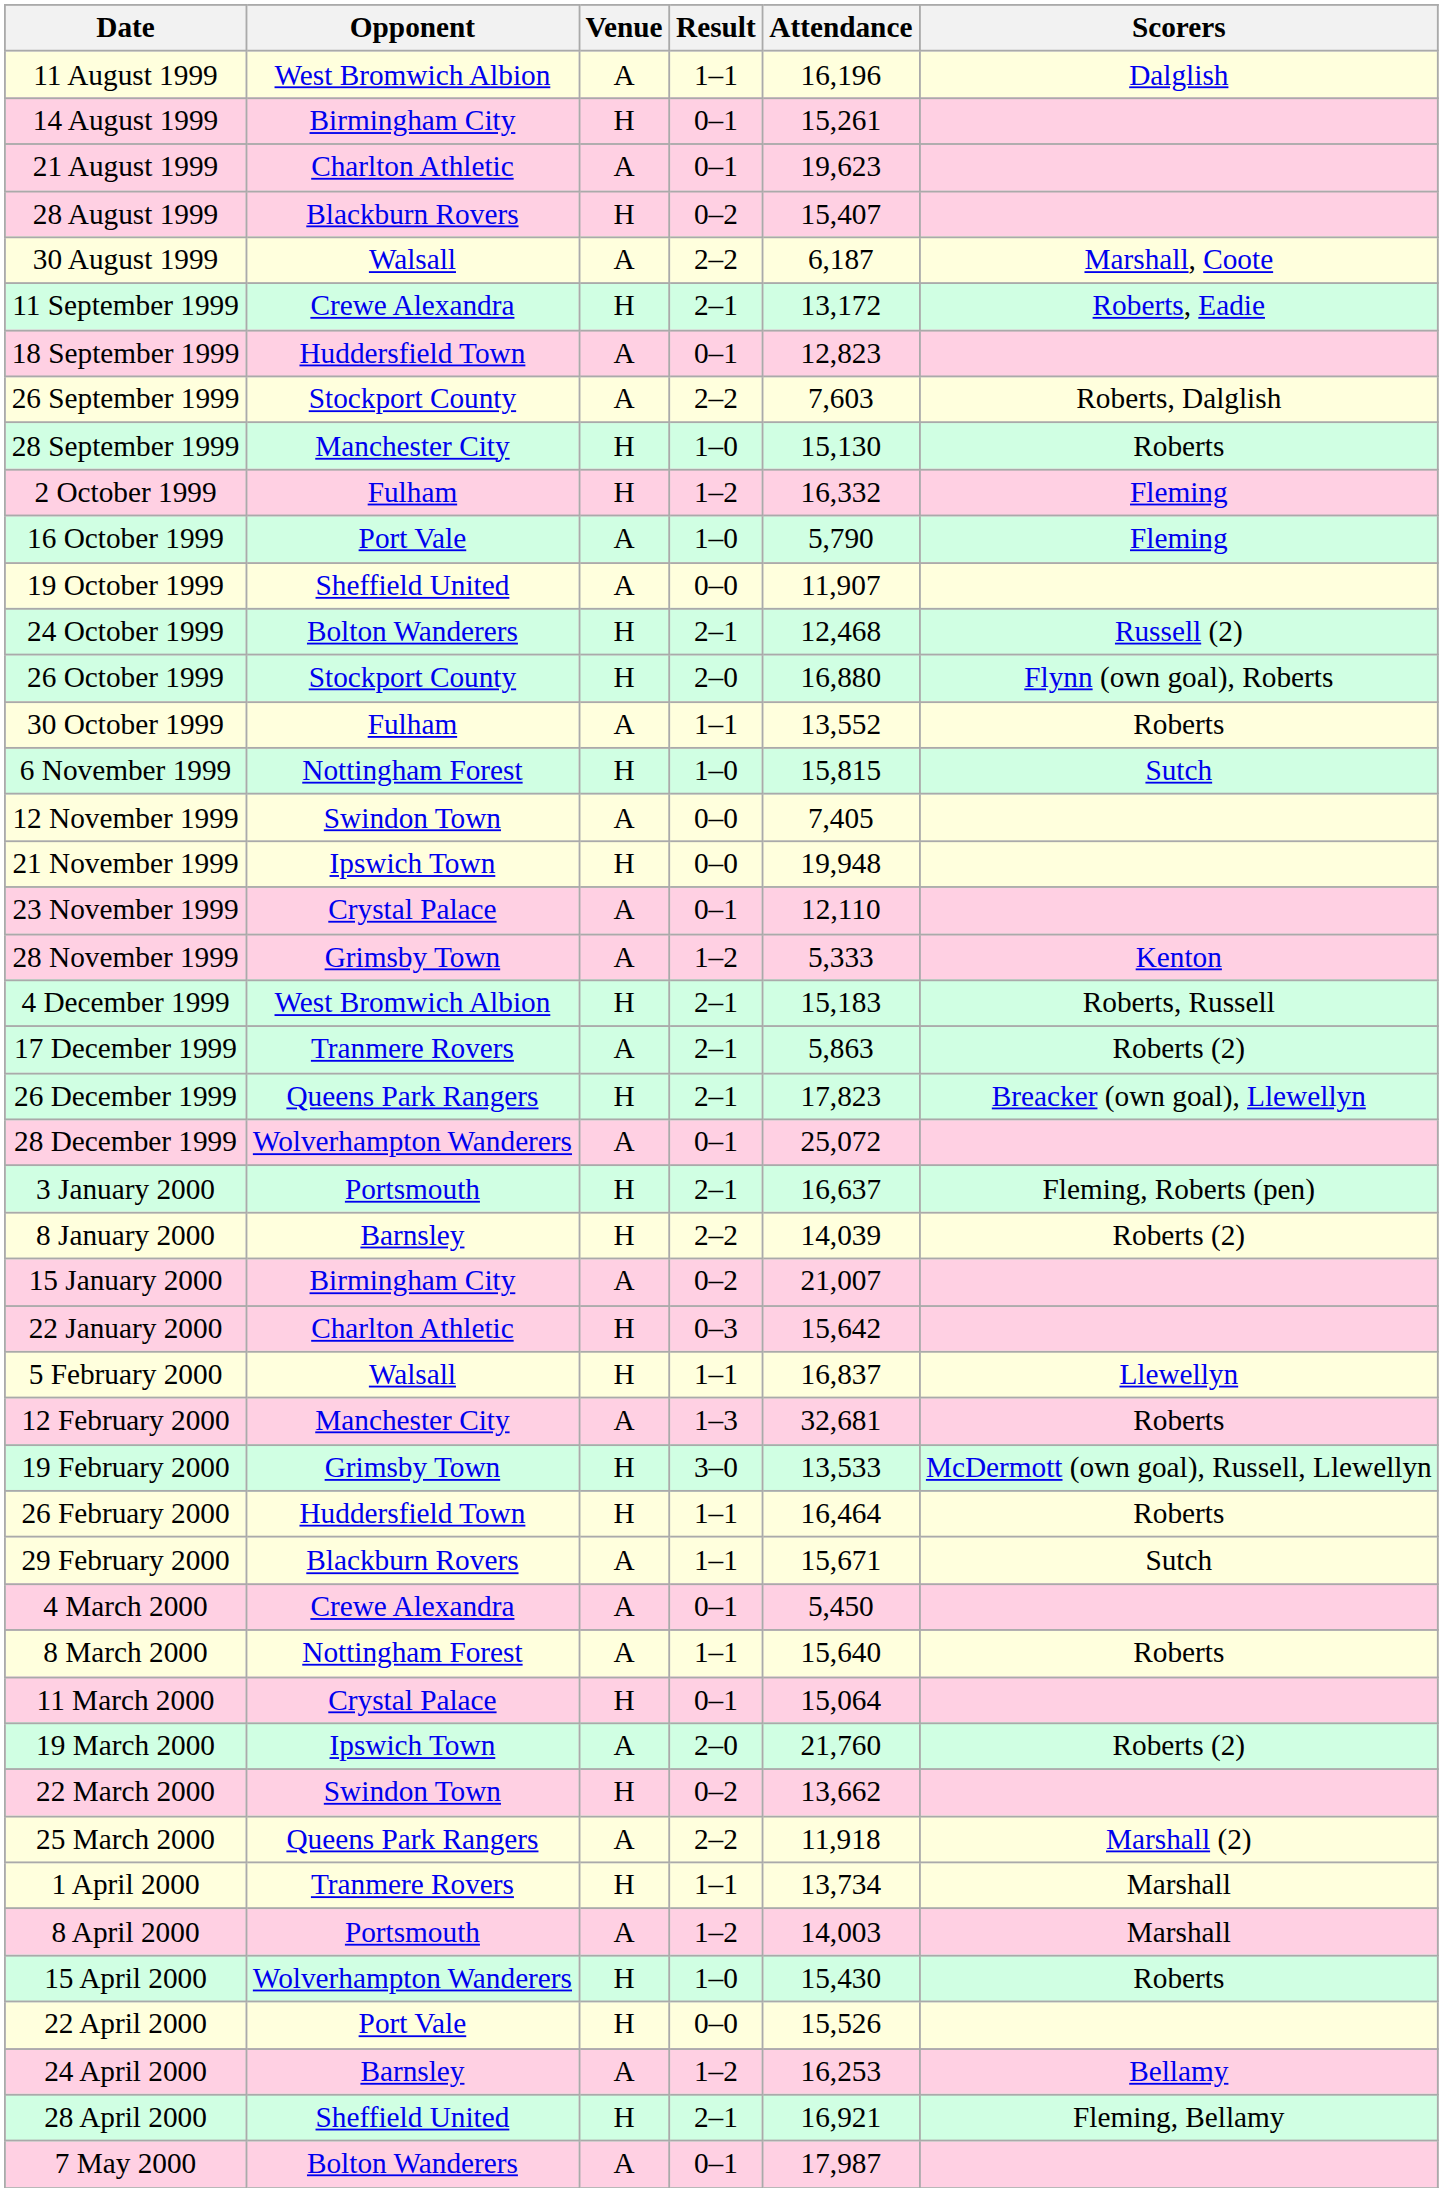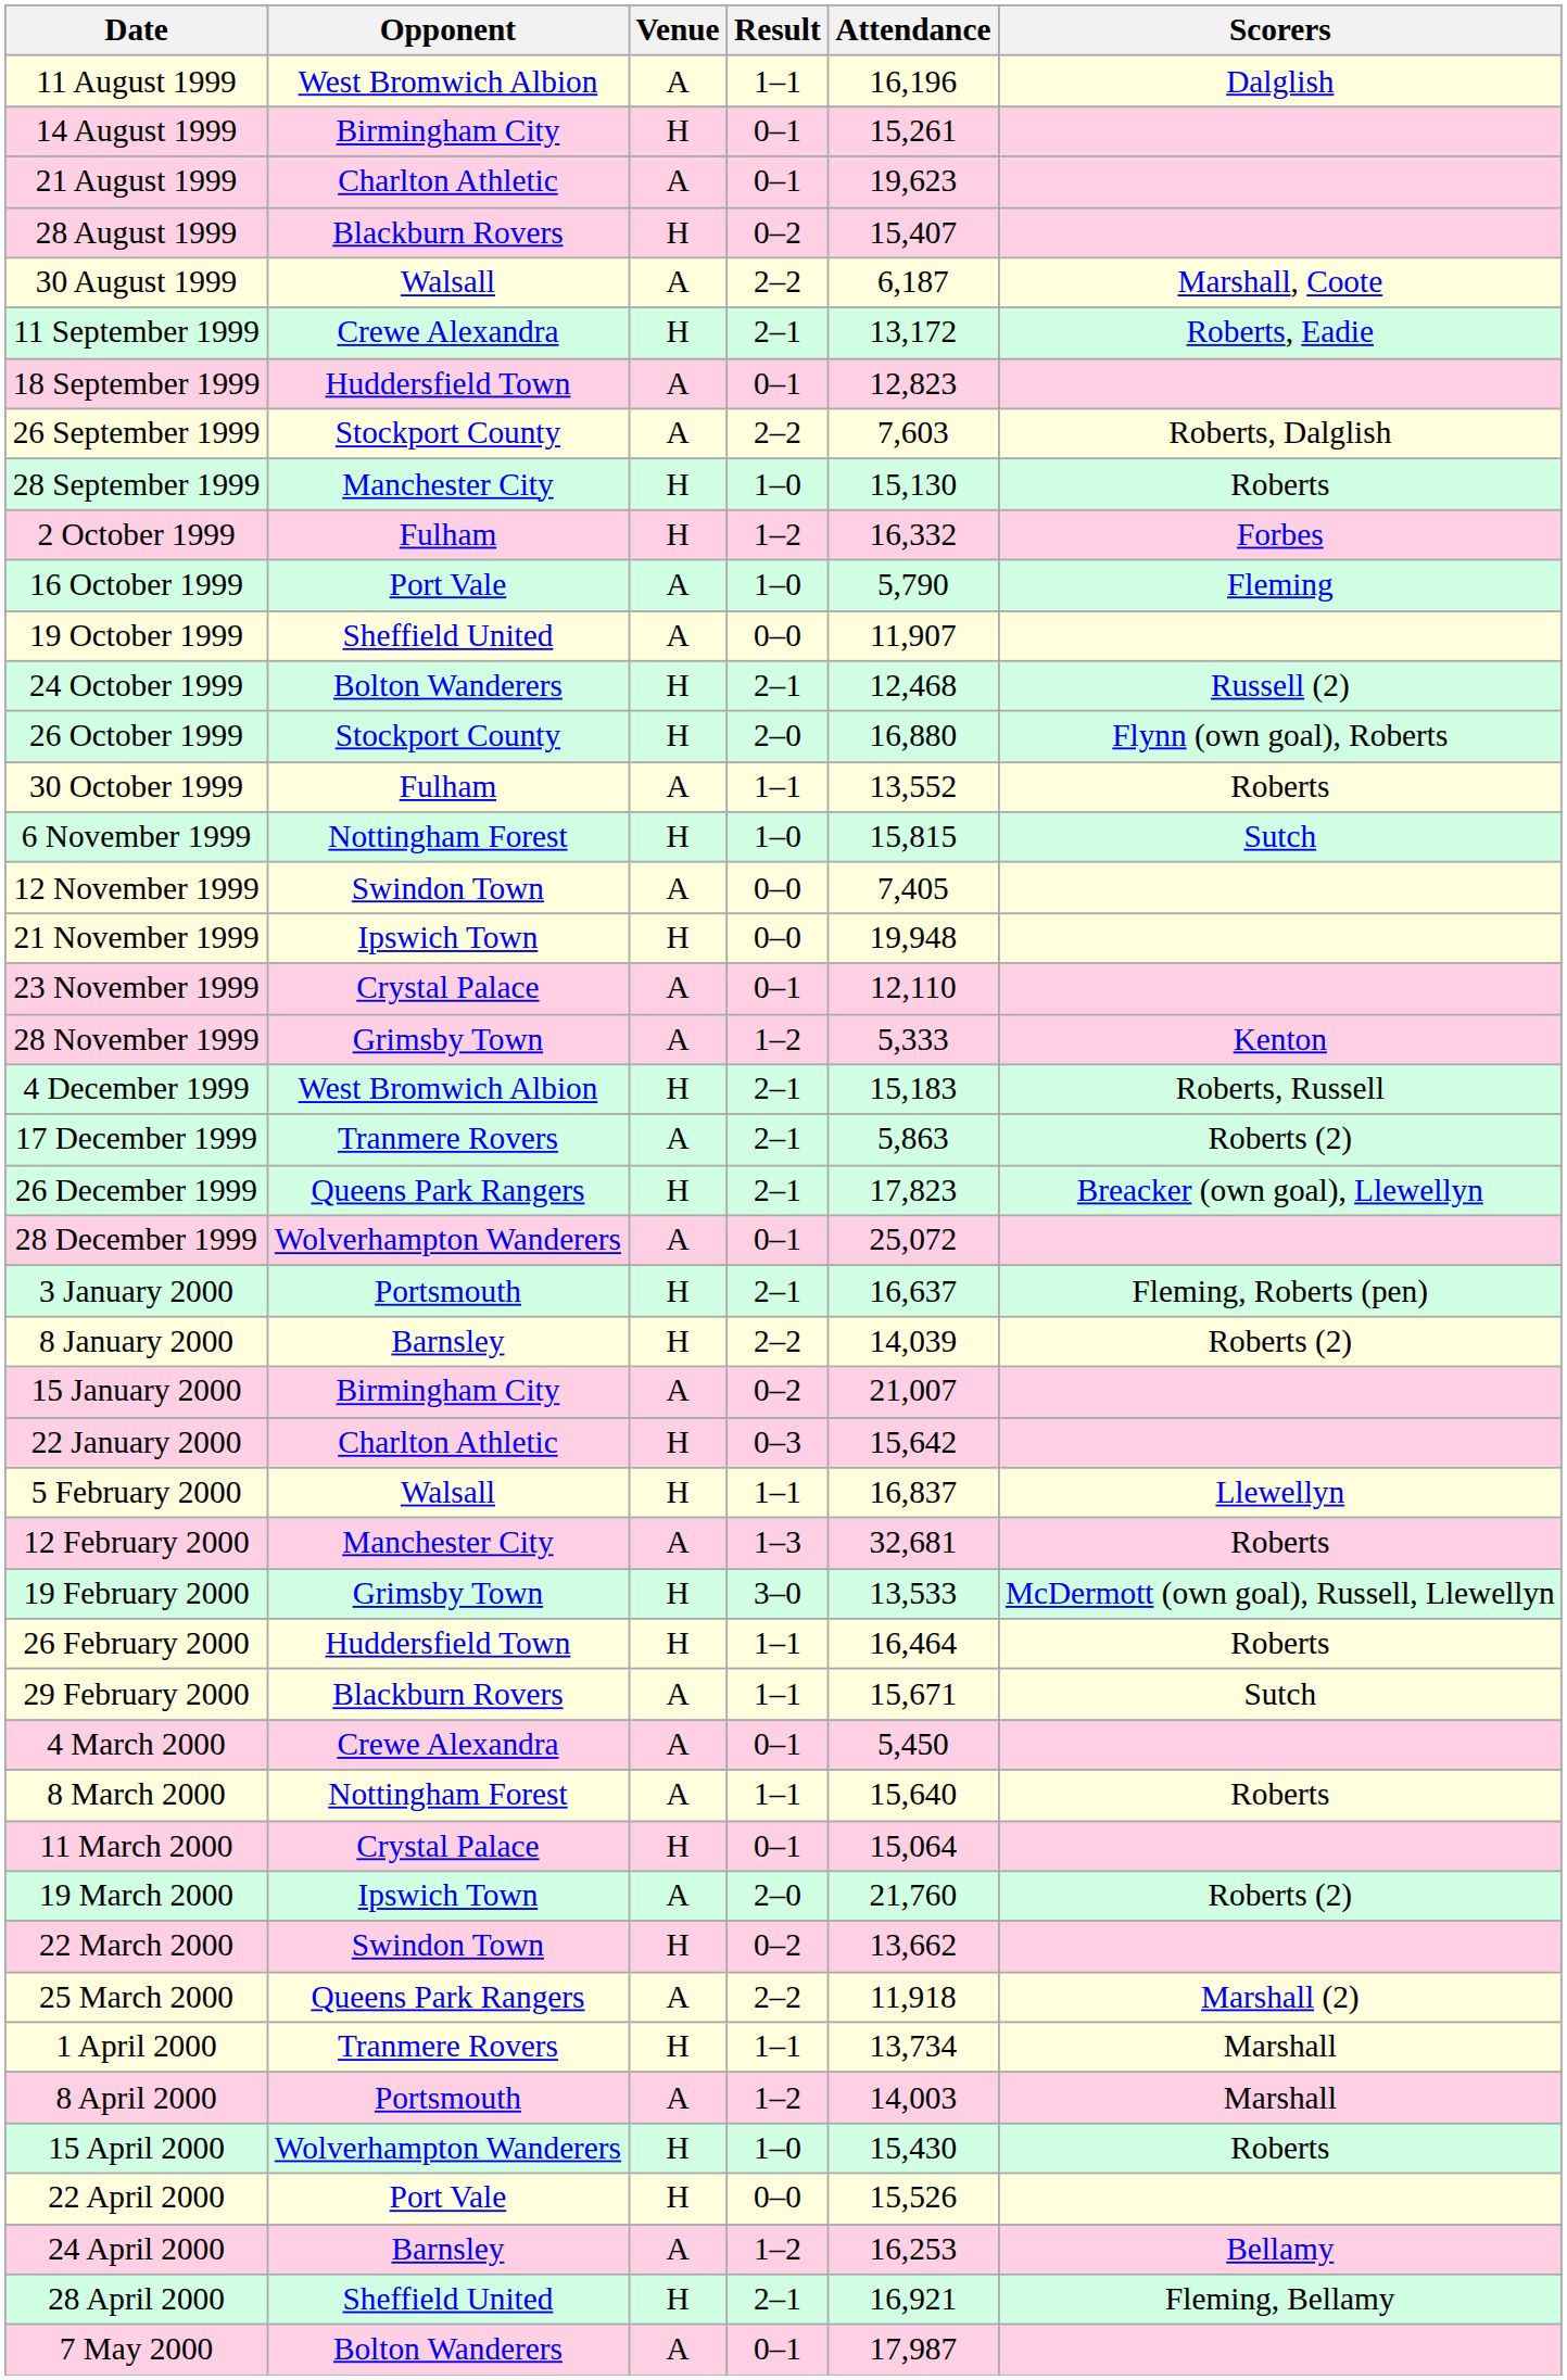2 October 1999 | Scorers: Fleming -> Forbes
